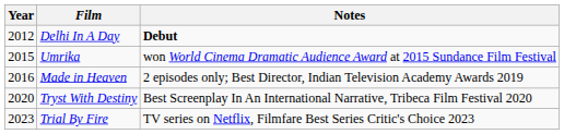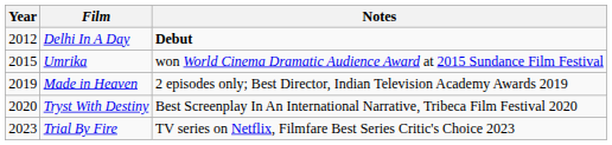Made in Heaven | Year: 2016 -> 2019
